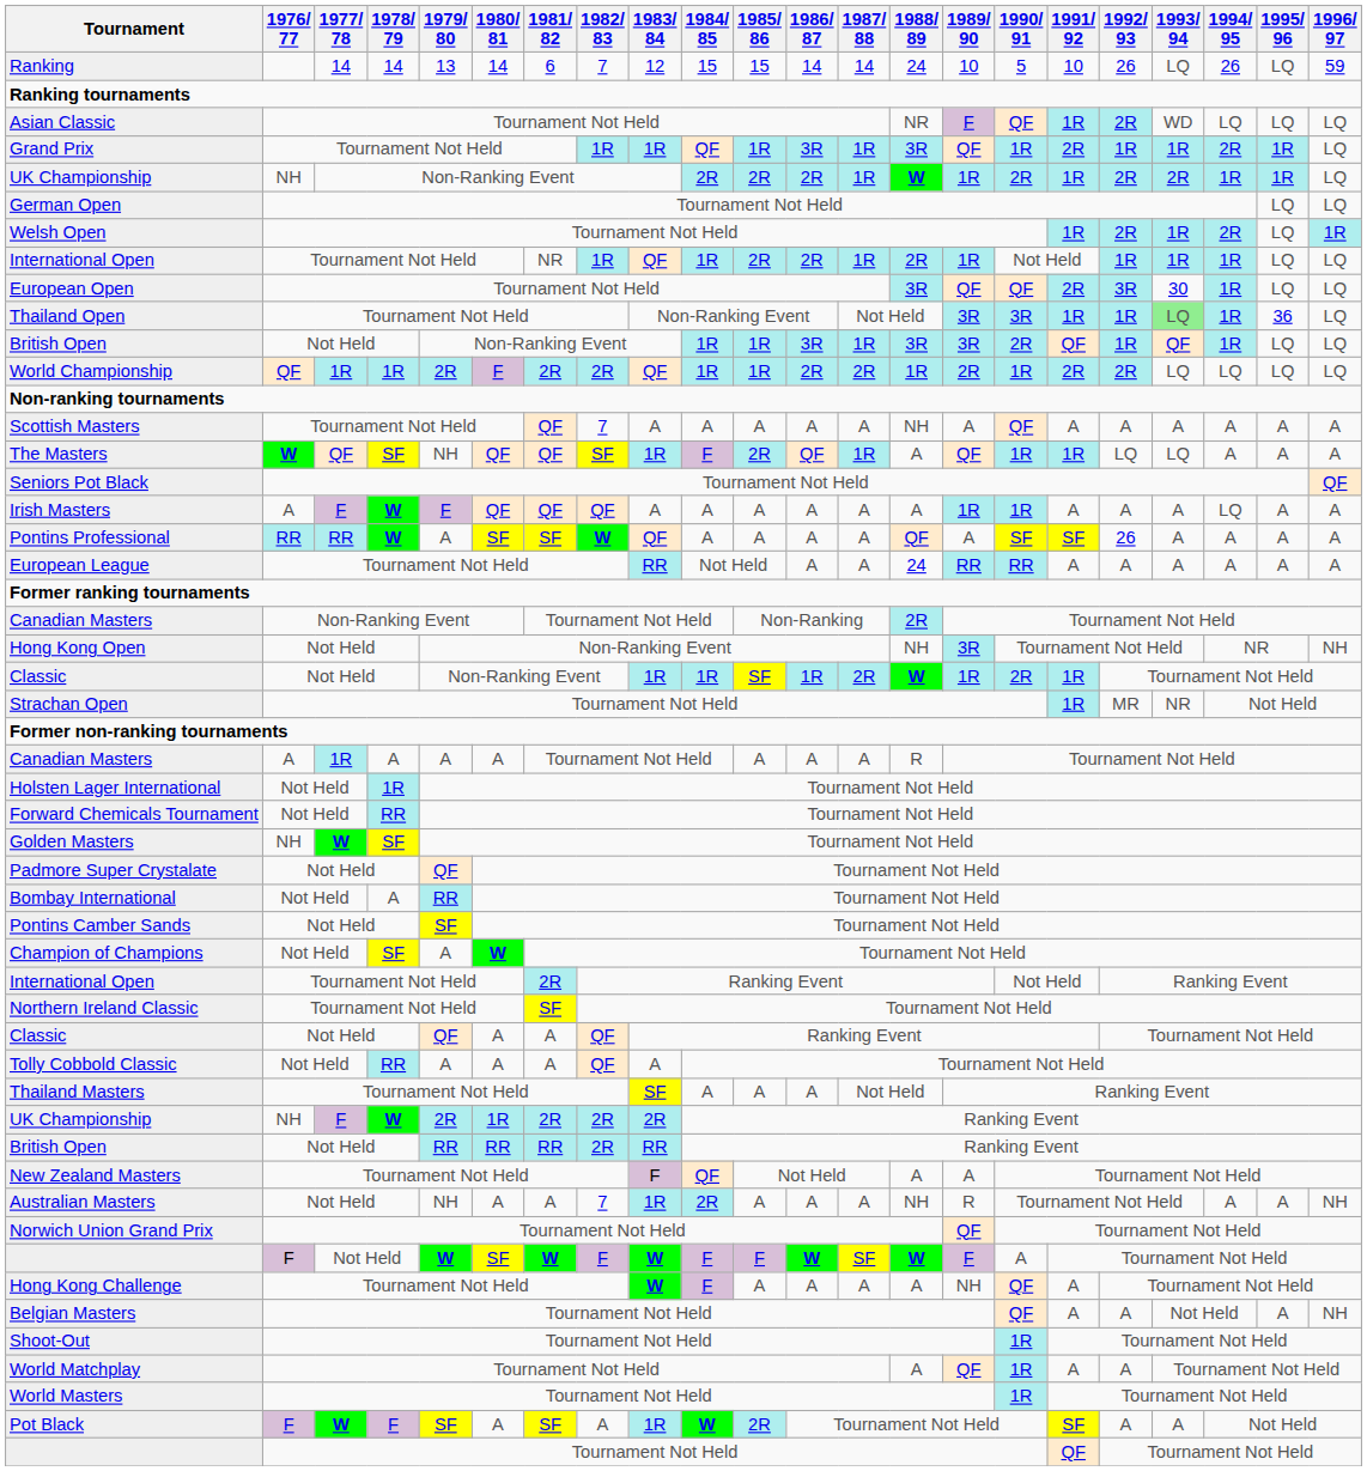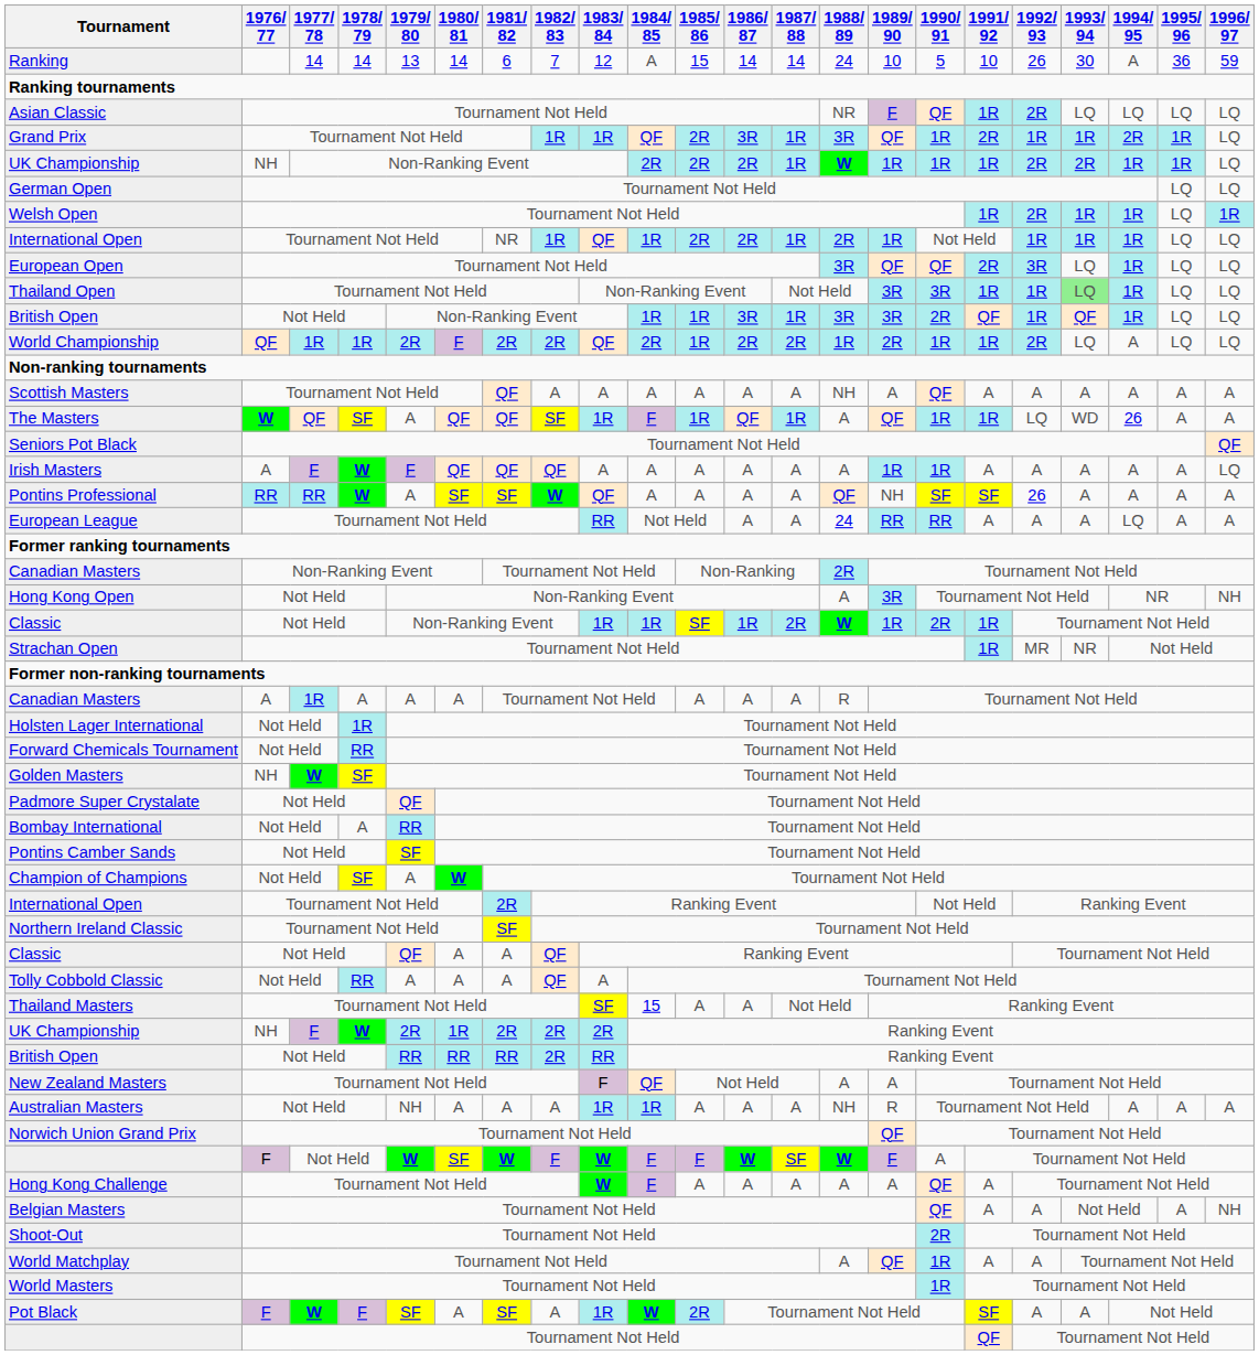Ranking | 1984/ 85: 15 -> A
Ranking | 1993/ 94: LQ -> 30
Ranking | 1994/ 95: 26 -> A
Ranking | 1995/ 96: LQ -> 36
Asian Classic | 1993/ 94: WD -> LQ
Grand Prix | 1985/ 86: 1R -> 2R
UK Championship / Non-Ranking Event | 1990/ 91: 2R -> 1R
Welsh Open | 1994/ 95: 2R -> 1R
European Open | 1993/ 94: 30 -> LQ
Thailand Open | 1995/ 96: 36 -> LQ
World Championship | 1984/ 85: 1R -> 2R
World Championship | 1991/ 92: 2R -> 1R
World Championship | 1994/ 95: LQ -> A
Scottish Masters | 1982/ 83: 7 -> A
The Masters | 1979/ 80: NH -> A
The Masters | 1985/ 86: 2R -> 1R
The Masters | 1993/ 94: LQ -> WD
The Masters | 1994/ 95: A -> 26
Irish Masters | 1994/ 95: LQ -> A
Irish Masters | 1996/ 97: A -> LQ
Pontins Professional | 1989/ 90: A -> NH
European League | 1994/ 95: A -> LQ
Hong Kong Open | 1988/ 89: NH -> A
Thailand Masters | 1984/ 85: A -> 15
Australian Masters | 1982/ 83: 7 -> A
Australian Masters | 1984/ 85: 2R -> 1R
Australian Masters | 1996/ 97: NH -> A
Hong Kong Challenge | 1989/ 90: NH -> A
Shoot-Out | 1990/ 91: 1R -> 2R
